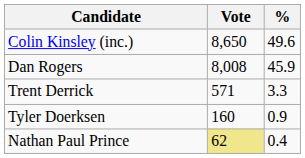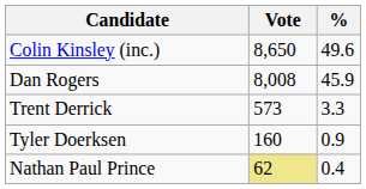Trent Derrick | Vote: 571 -> 573
